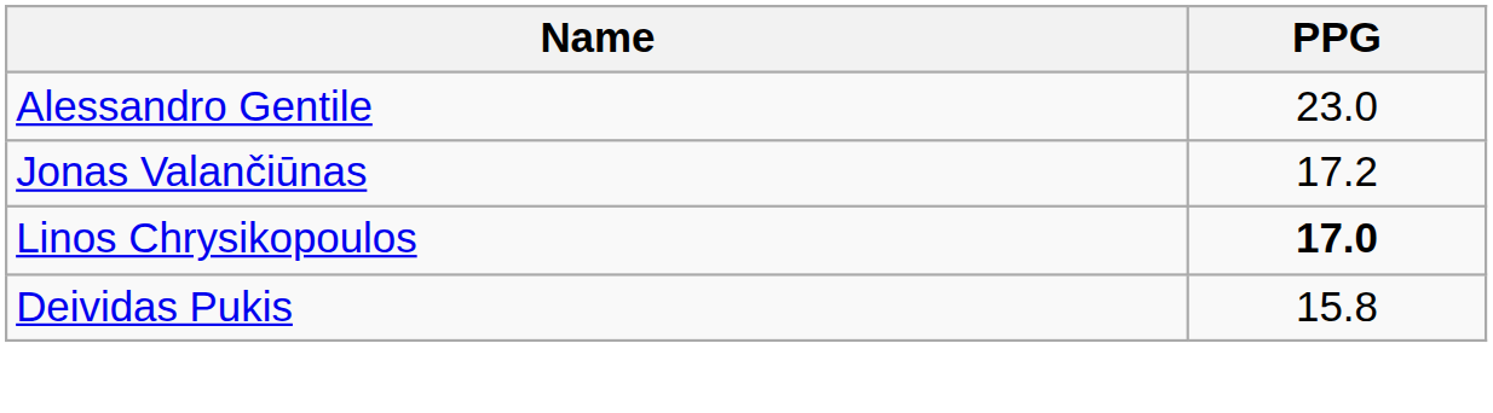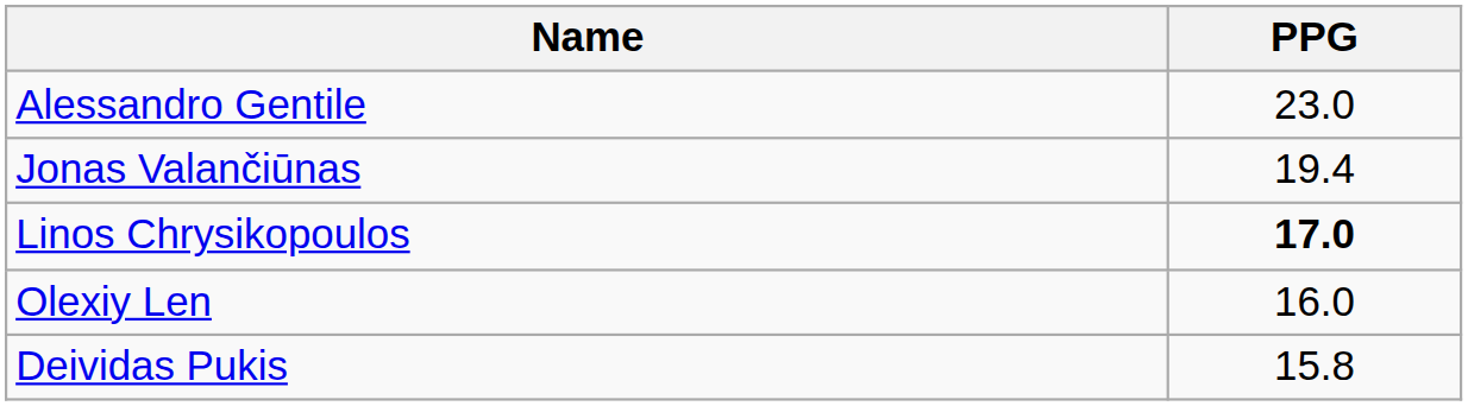Jonas Valančiūnas | PPG: 17.2 -> 19.4
+ row: Olexiy Len | 16.0
